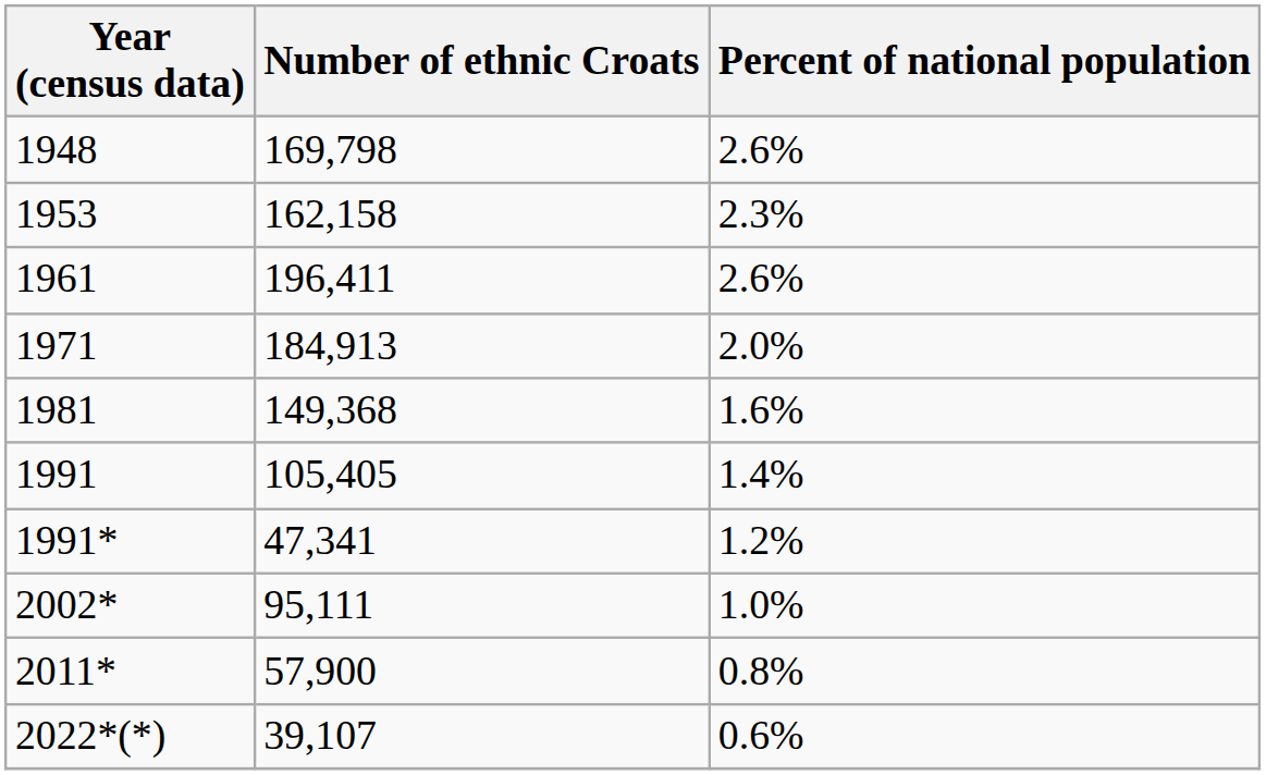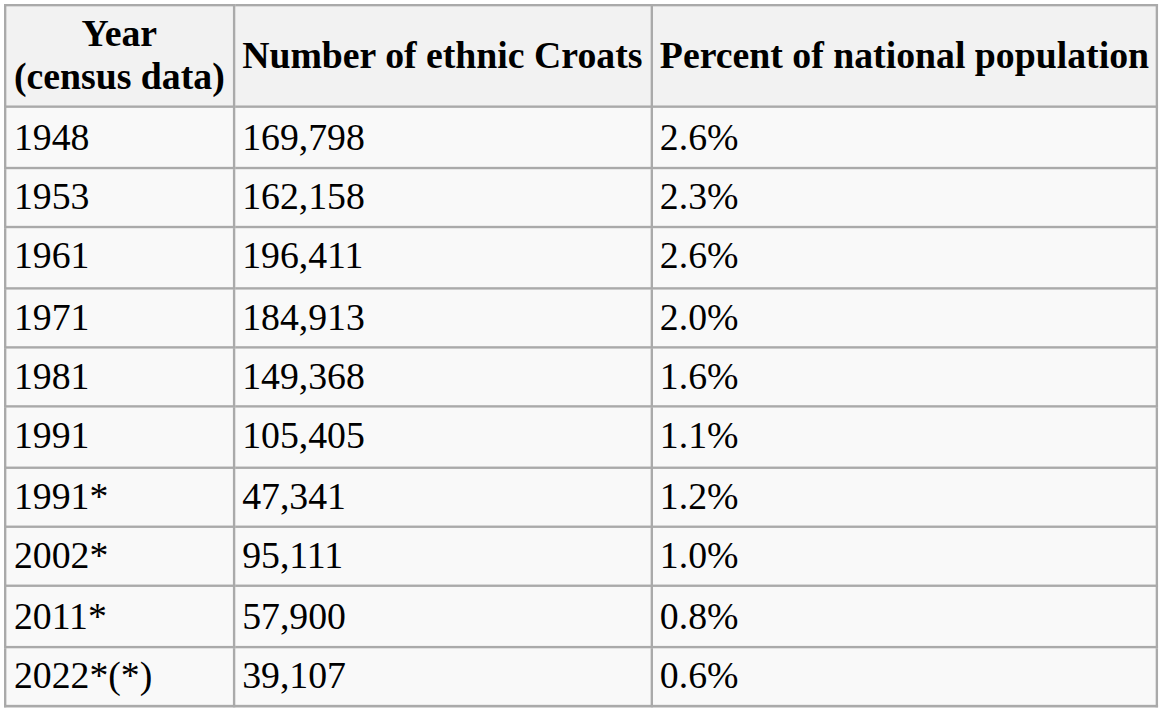1991 | Percent of national population: 1.4% -> 1.1%
